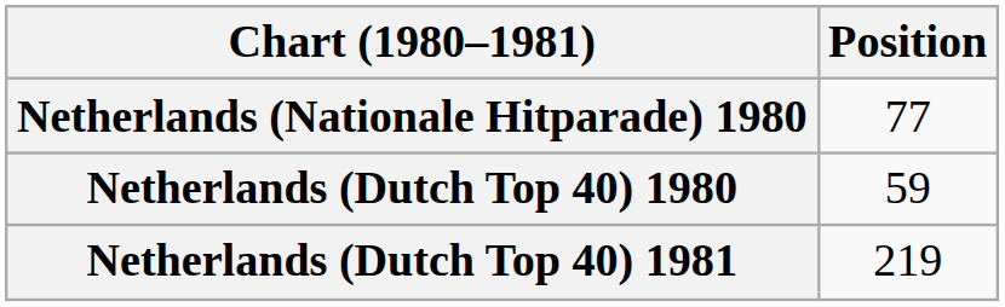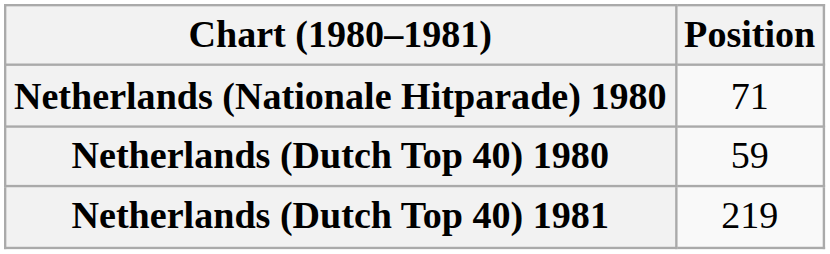Netherlands (Nationale Hitparade) 1980 | Position: 77 -> 71
